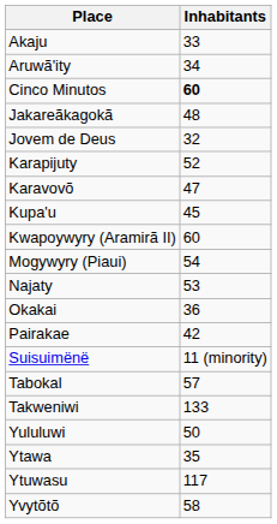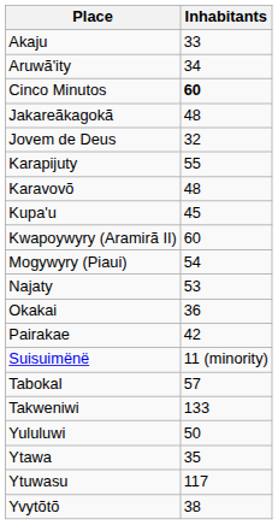Karapijuty | Inhabitants: 52 -> 55
Karavovõ | Inhabitants: 47 -> 48
Yvytõtõ | Inhabitants: 58 -> 38
